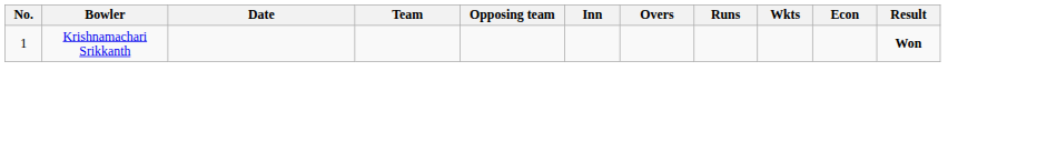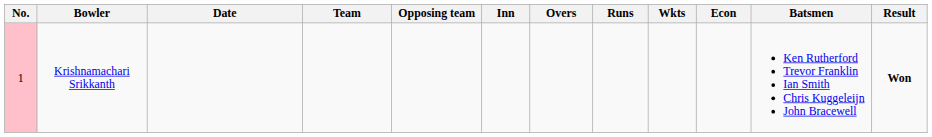+ column: Batsmen | Ken Rutherford Trevor Franklin Ian Smith Chris Kuggeleijn John Bracewell
Krishnamachari Srikkanth | No.: no background -> pink background
